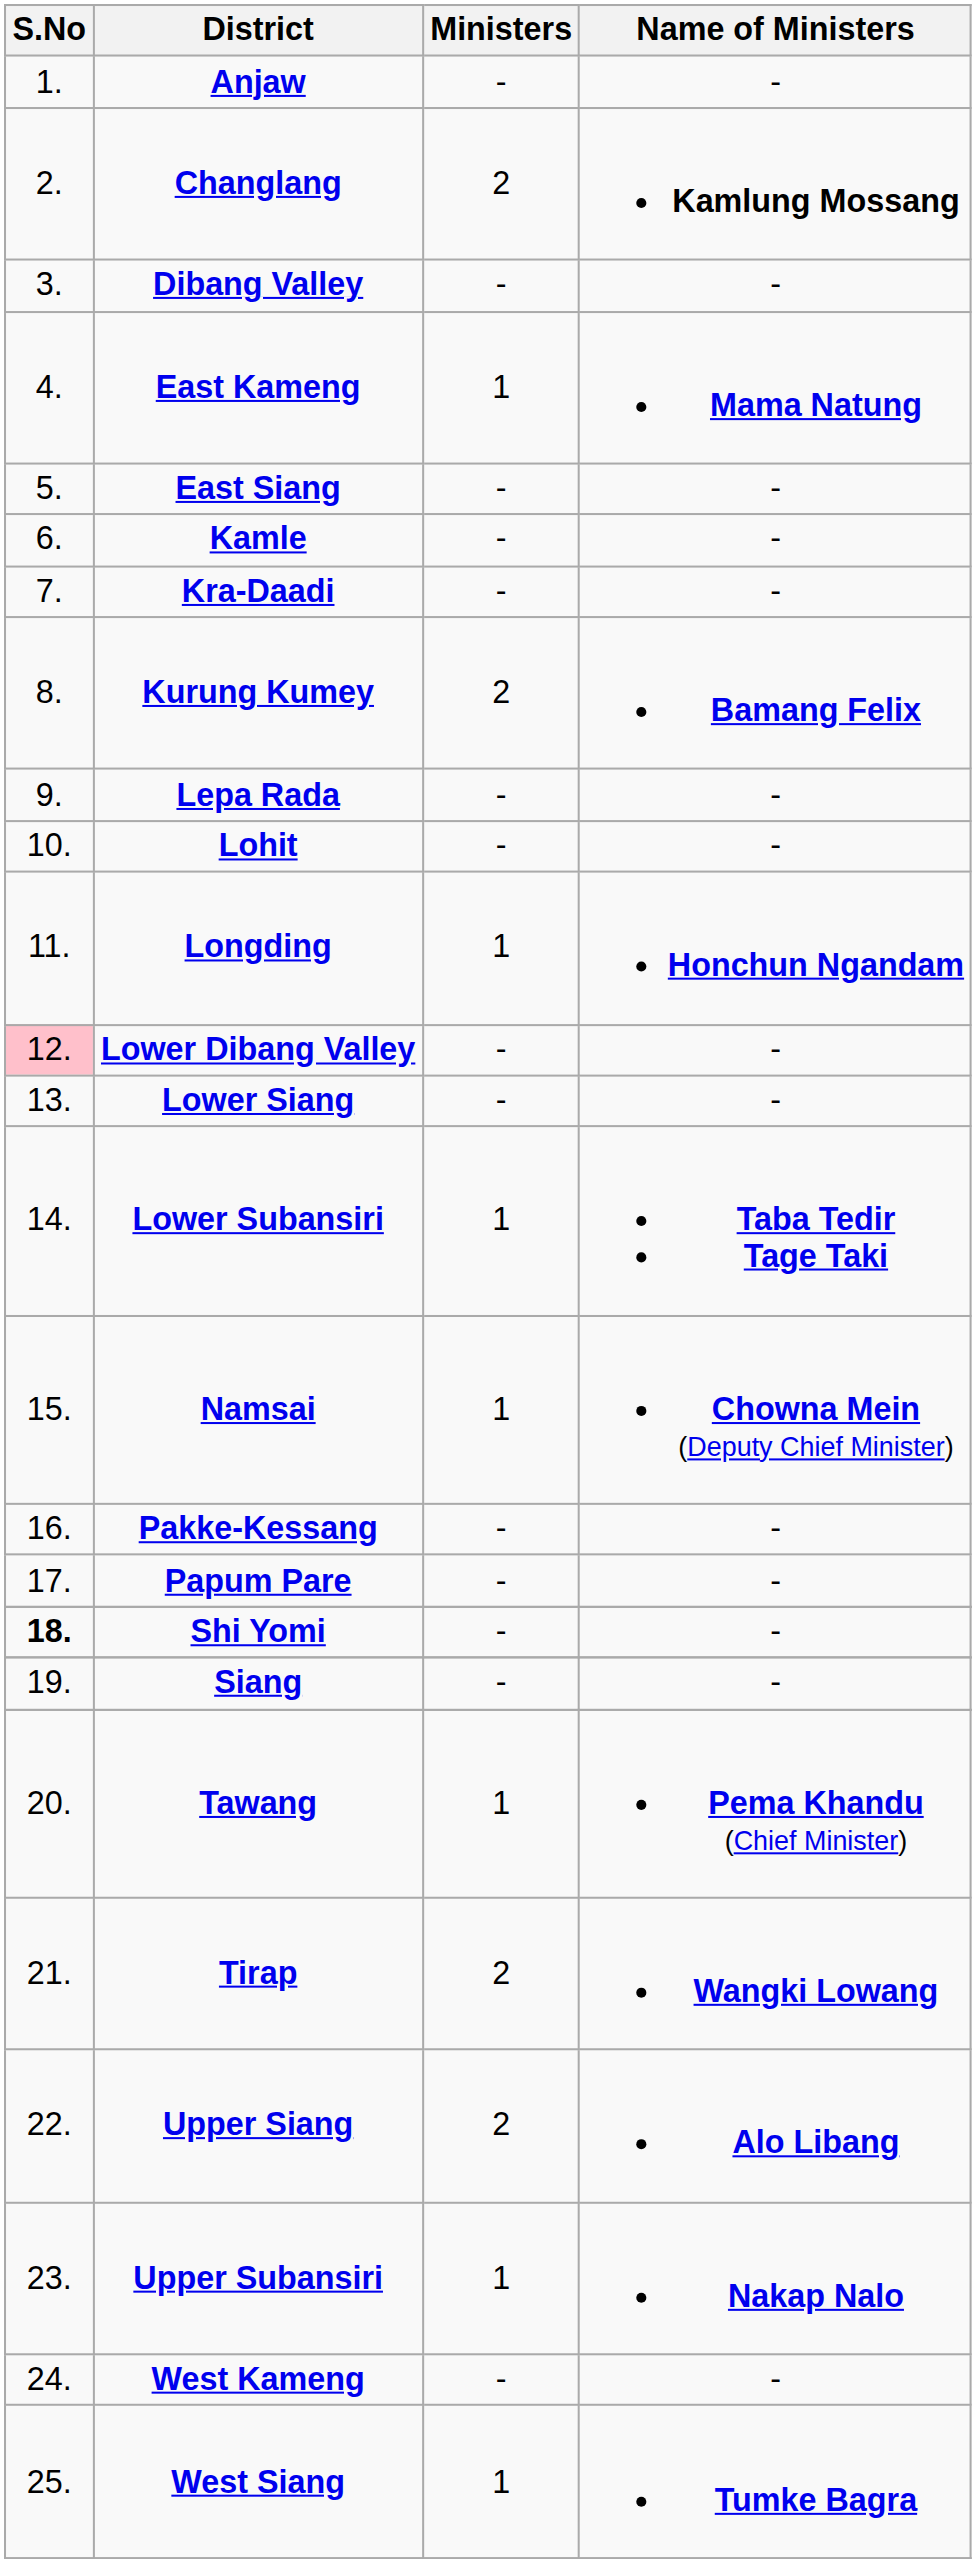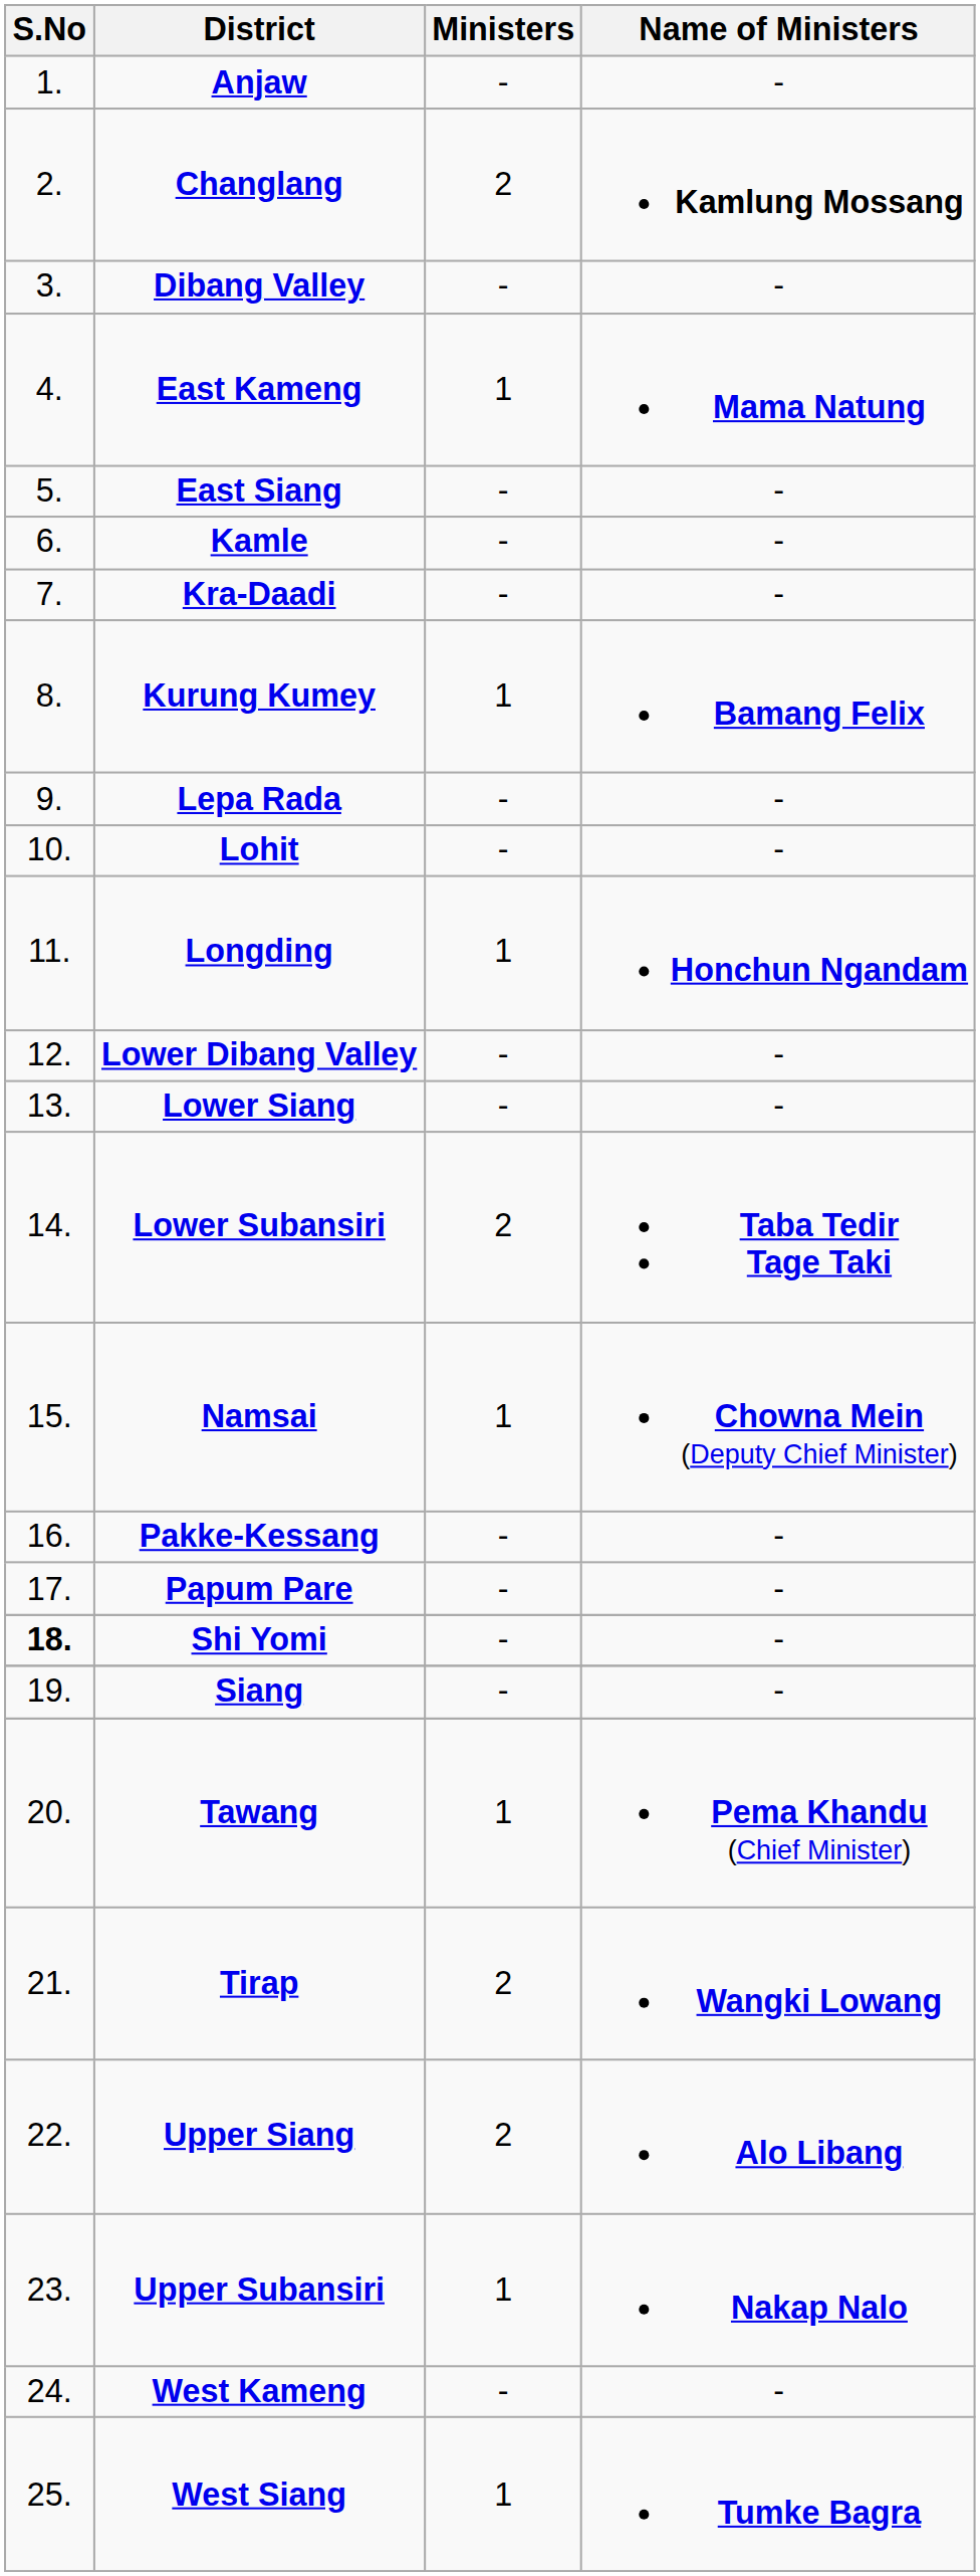Kurung Kumey | Ministers: 2 -> 1
Lower Dibang Valley | S.No: pink background -> no background
Lower Subansiri | Ministers: 1 -> 2
